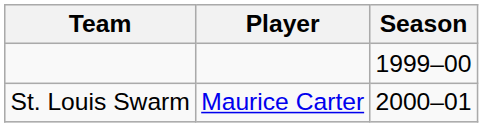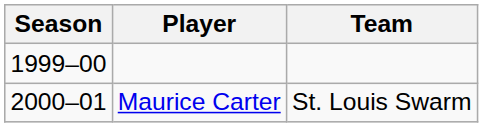columns swapped: Season <-> Team
